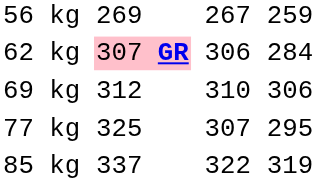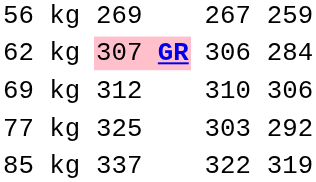77 kg | column 5: 307 -> 303
77 kg | column 7: 295 -> 292
